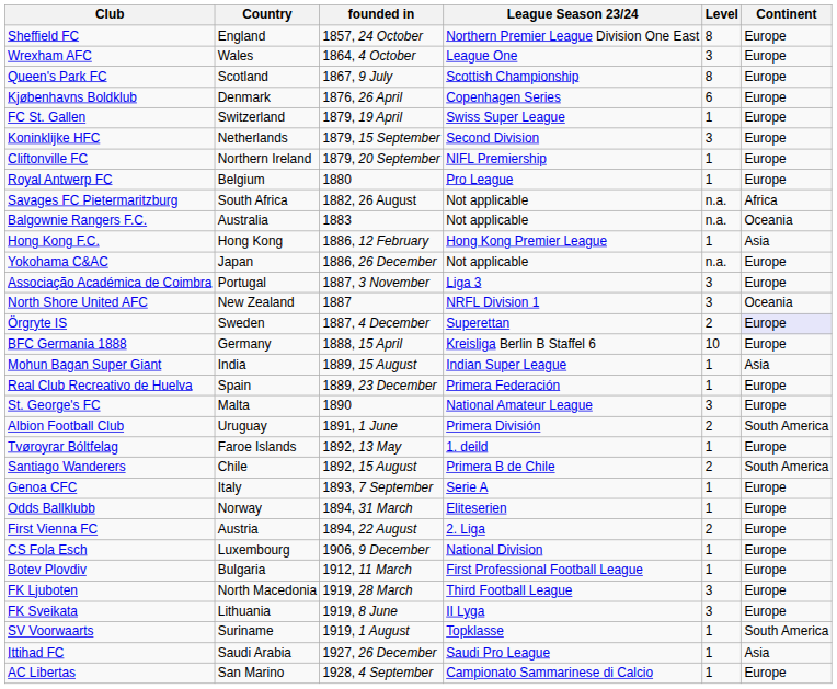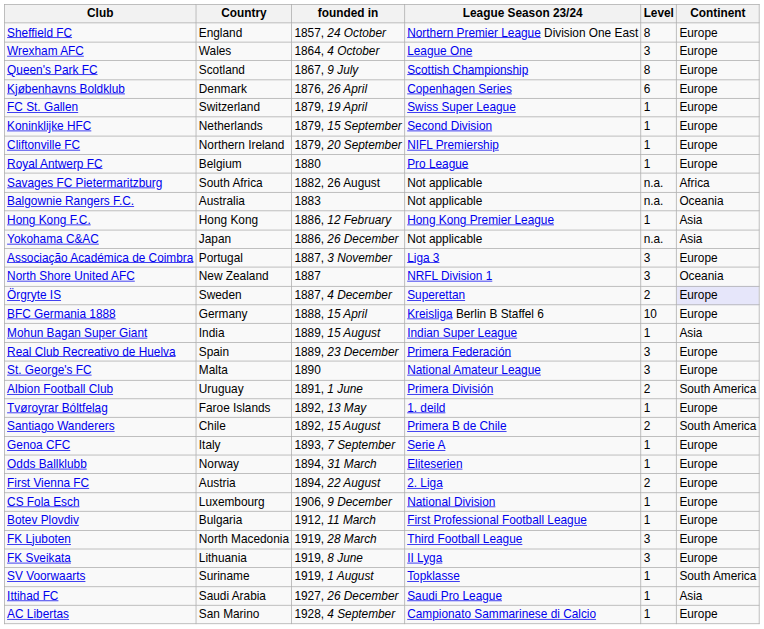Koninklijke HFC | Level: 3 -> 1
Yokohama C&AC | Continent: Europe -> Asia
Real Club Recreativo de Huelva | Level: 1 -> 3
